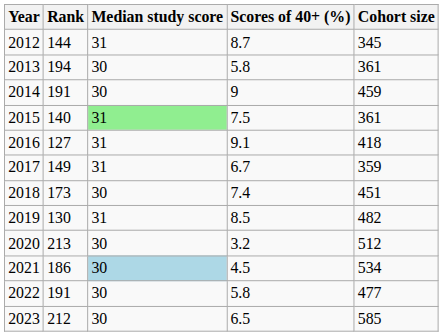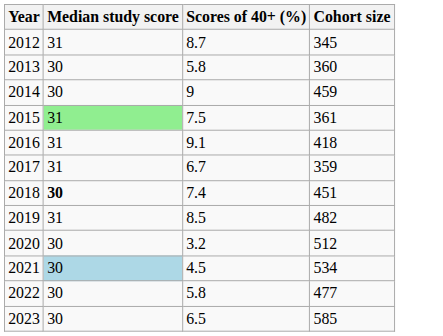- column: Rank | 144 | 194 | 191 | 140 | 127 | 149 | 173 | 130 | 213 | 186 | 191 | 212
2013 | Cohort size: 361 -> 360
2018 | Median study score: normal -> bold
